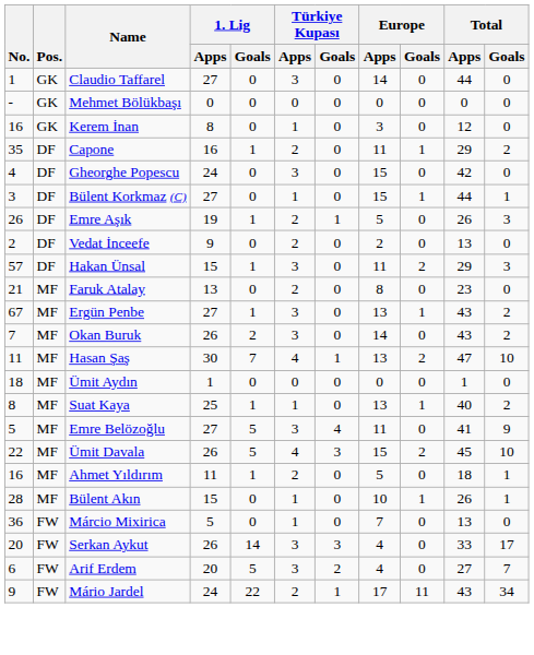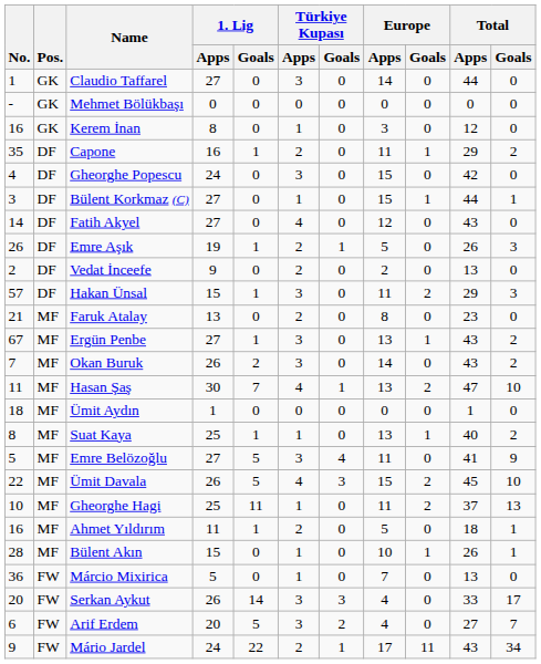+ row: 14 | DF | Fatih Akyel | 27 | 0 | 4 | 0 | 12 | 0 | 43 | 0
+ row: 10 | MF | Gheorghe Hagi | 25 | 11 | 1 | 0 | 11 | 2 | 37 | 13
